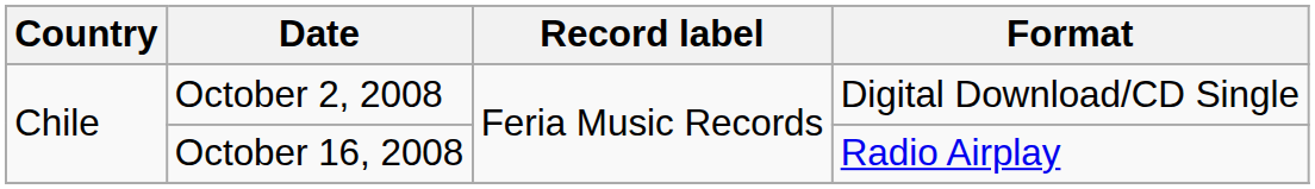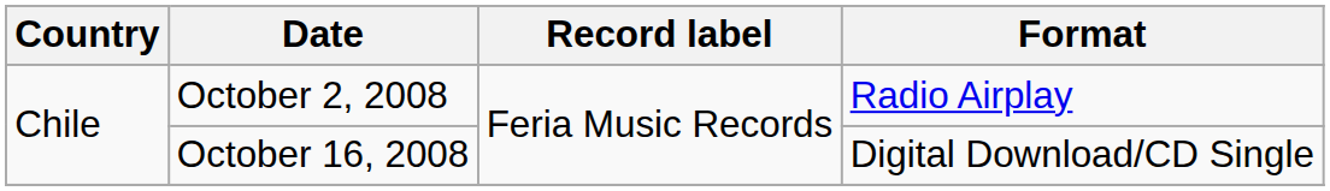October 2, 2008 | Format: Digital Download/CD Single -> Radio Airplay
October 16, 2008 | Format: Radio Airplay -> Digital Download/CD Single
